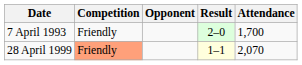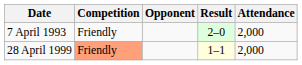7 April 1993 | Attendance: 1,700 -> 2,000
28 April 1999 | Attendance: 2,070 -> 2,000
